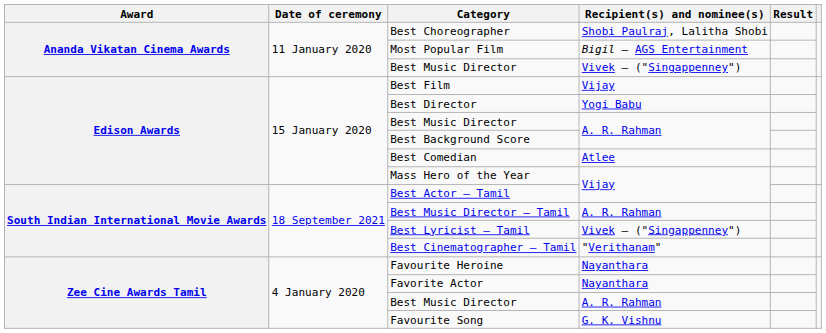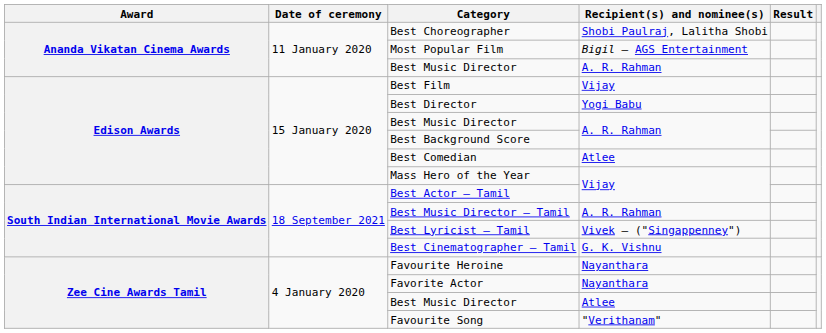Ananda Vikatan Cinema Awards / Best Music Director | Recipient(s) and nominee(s): Vivek – ("Singappenney") -> A. R. Rahman
Best Cinematographer – Tamil | Recipient(s) and nominee(s): "Verithanam" -> G. K. Vishnu
Zee Cine Awards Tamil / Best Music Director | Recipient(s) and nominee(s): A. R. Rahman -> Atlee
Favourite Song | Recipient(s) and nominee(s): G. K. Vishnu -> "Verithanam"
